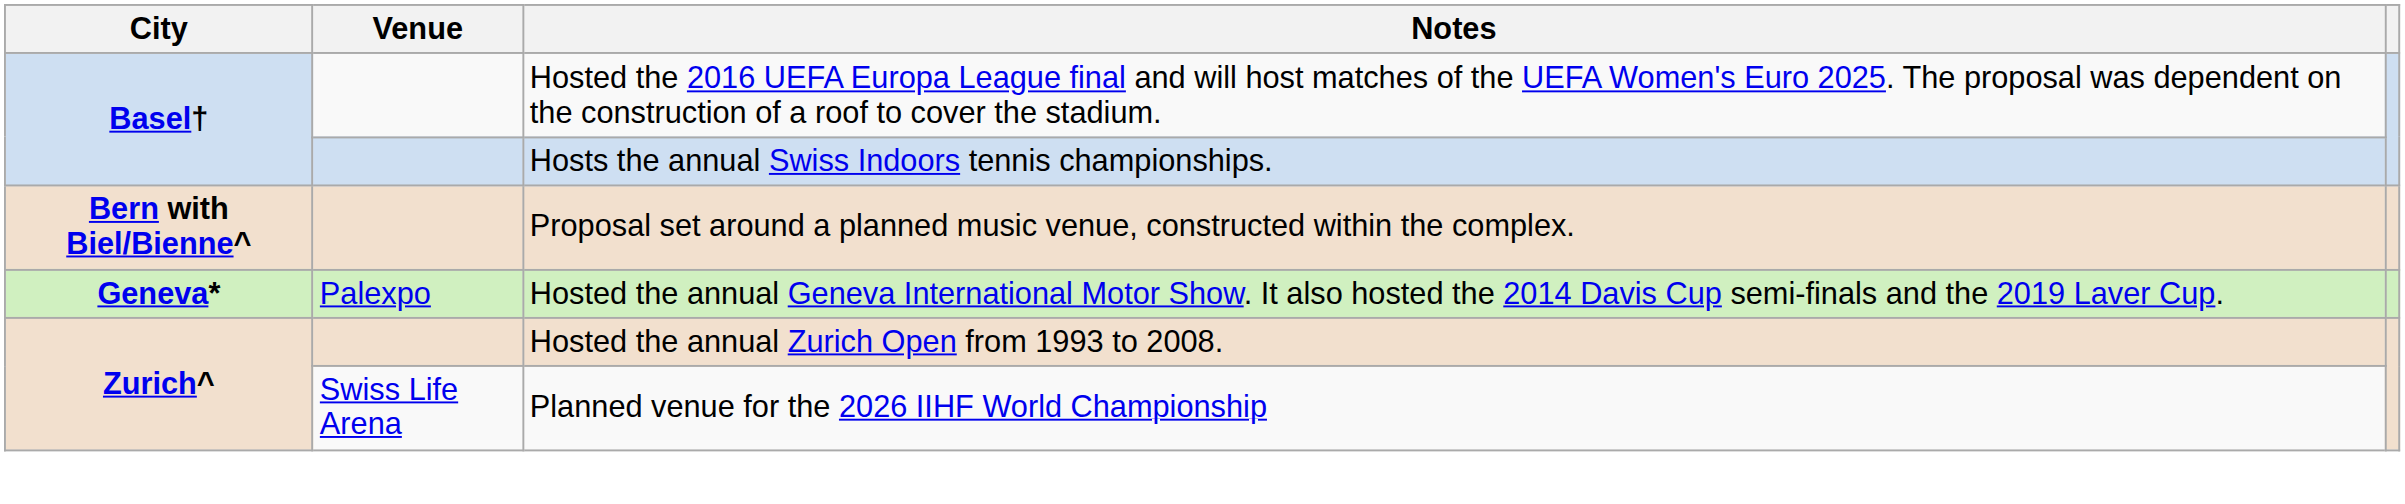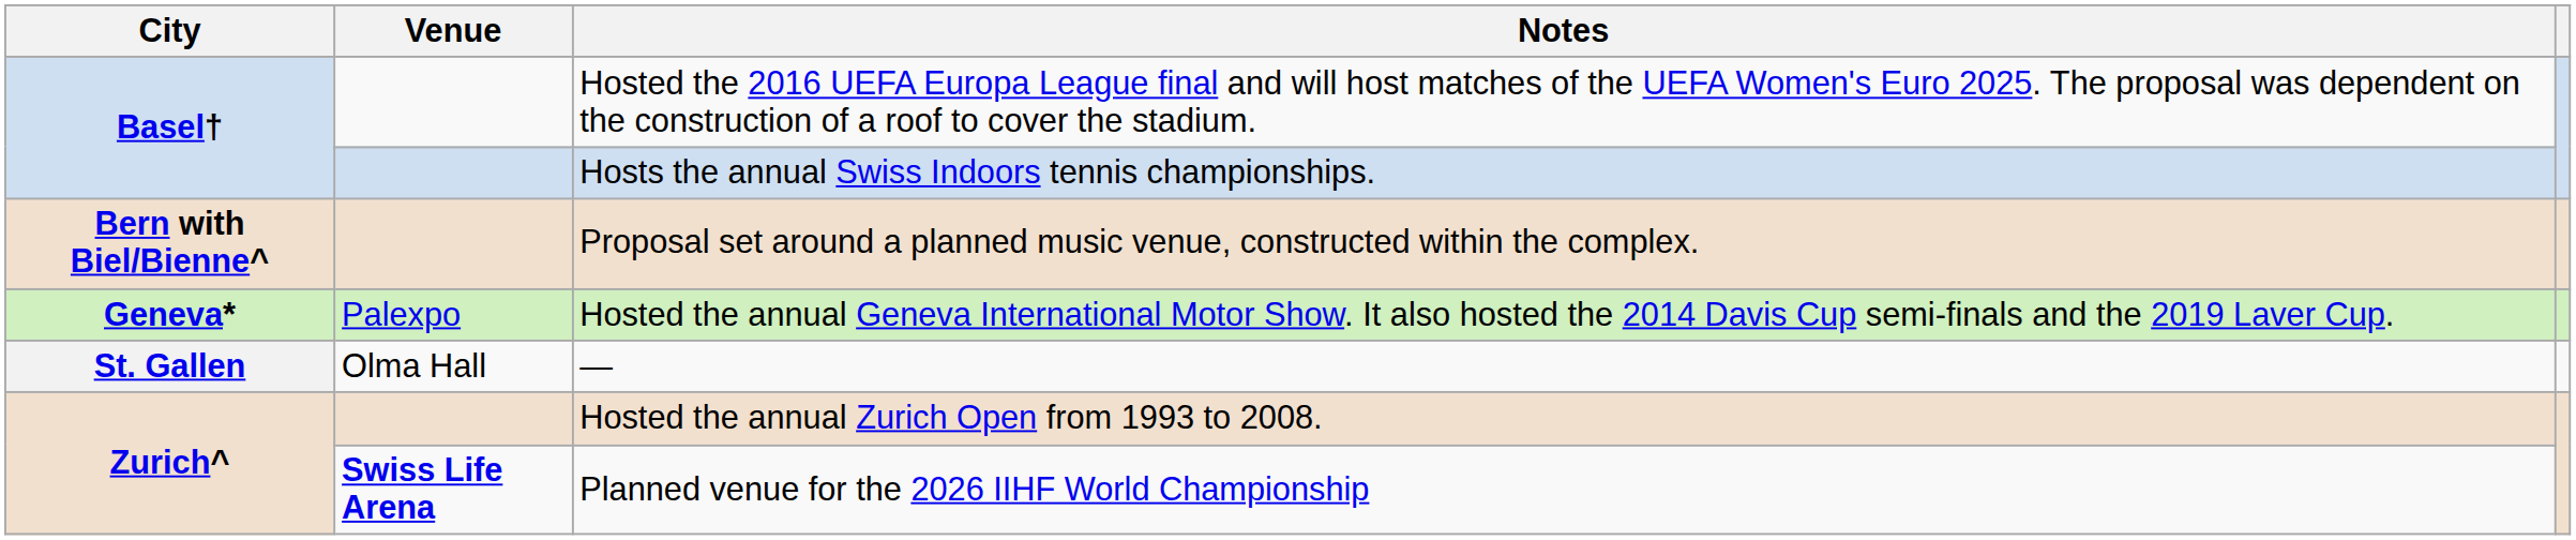+ row: St. Gallen | Olma Hall | —
Planned venue for the 2026 IIHF World Championship | Venue: normal -> bold
